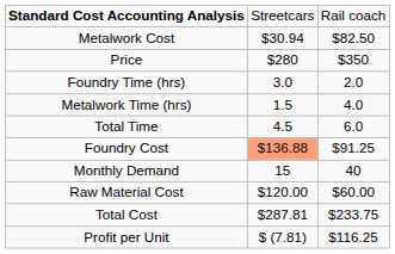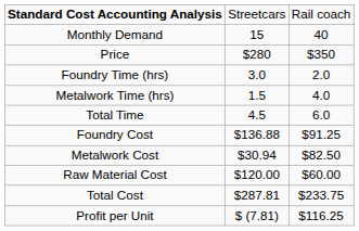rows swapped: Monthly Demand <-> Metalwork Cost
Foundry Cost | column 2: lightsalmon background -> no background
